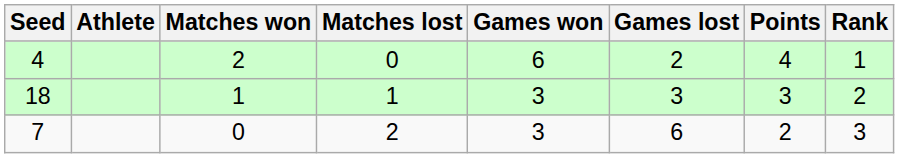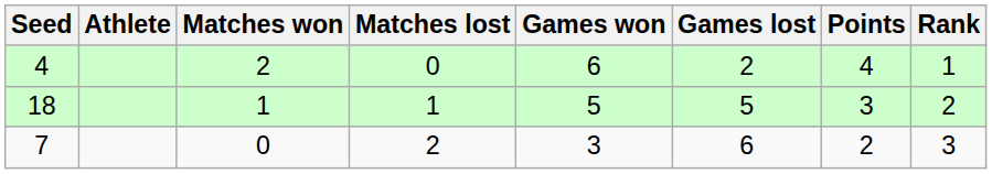18 | Games won: 3 -> 5
18 | Games lost: 3 -> 5
